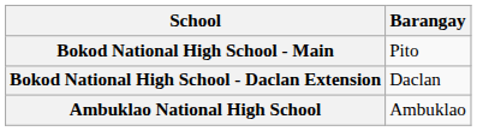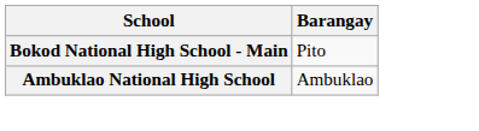- row: Bokod National High School - Daclan Extension | Daclan
